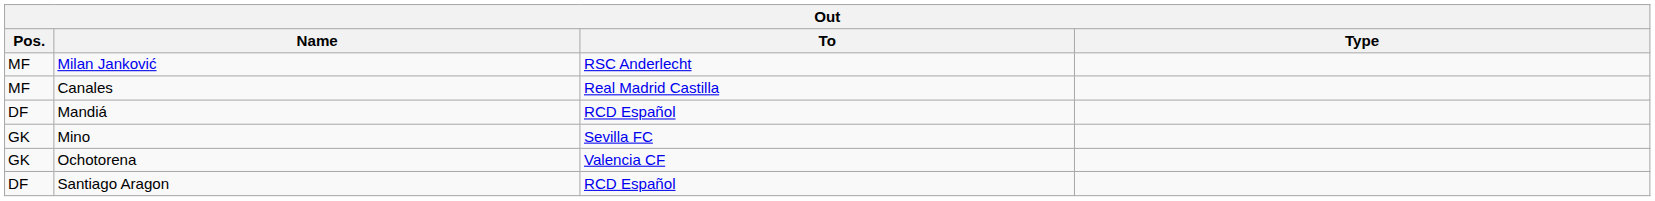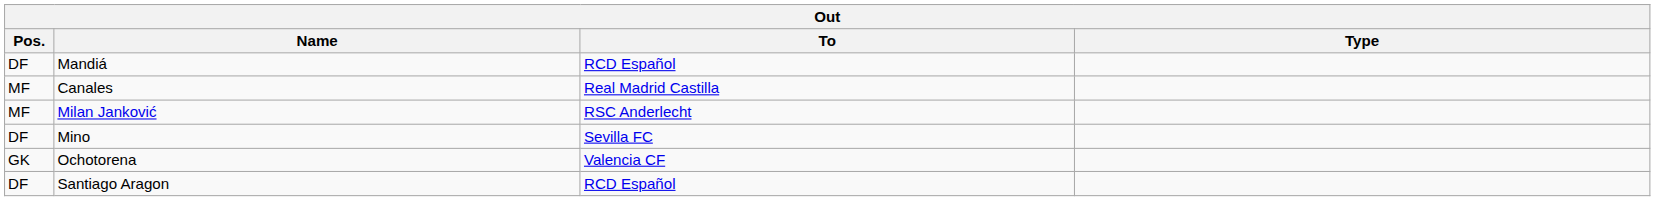rows swapped: Milan Janković <-> Mandiá
Mino | Pos.: GK -> DF
